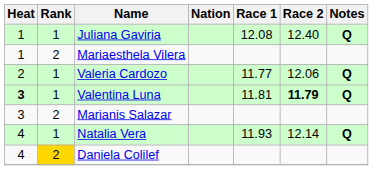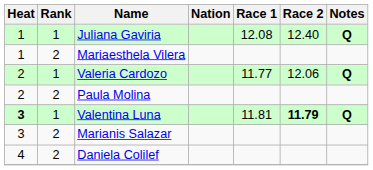+ row: 2 | 2 | Paula Molina
- row: 4 | 1 | Natalia Vera | 11.93 | 12.14 | Q
Daniela Colilef | Rank: gold background -> no background
